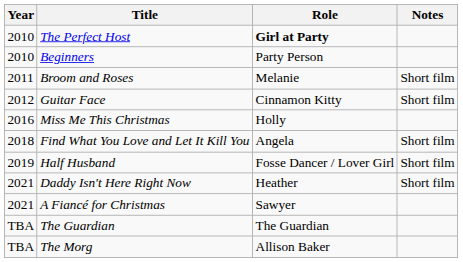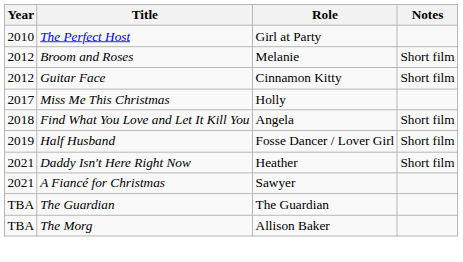The Perfect Host | Role: bold -> normal
- row: 2010 | Beginners | Party Person
Broom and Roses | Year: 2011 -> 2012
Miss Me This Christmas | Year: 2016 -> 2017
